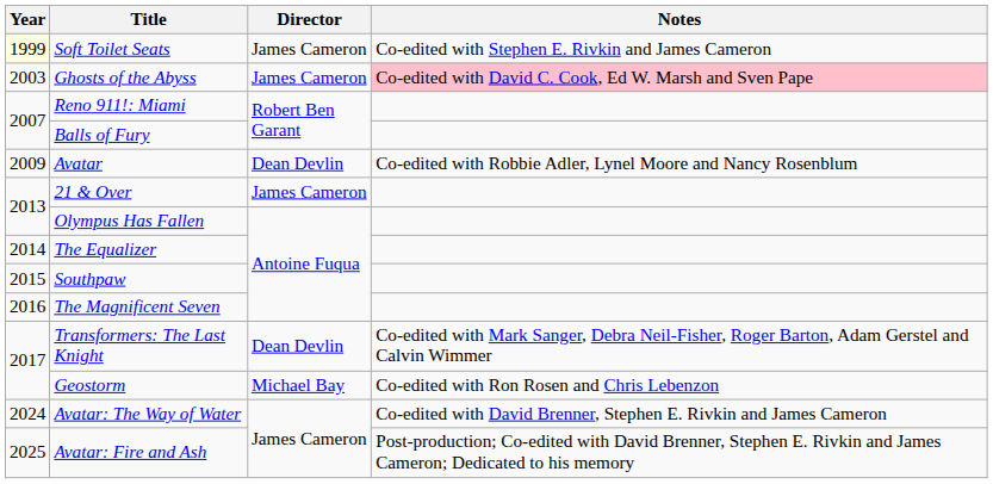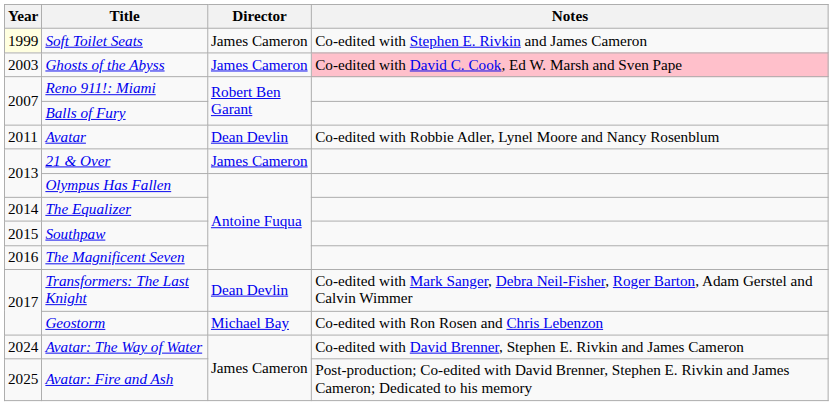Avatar | Year: 2009 -> 2011
